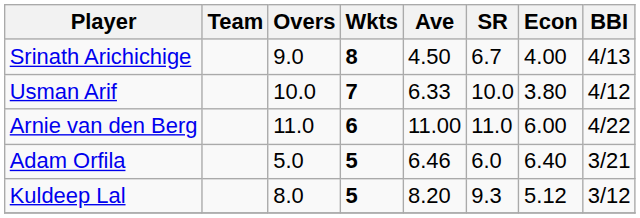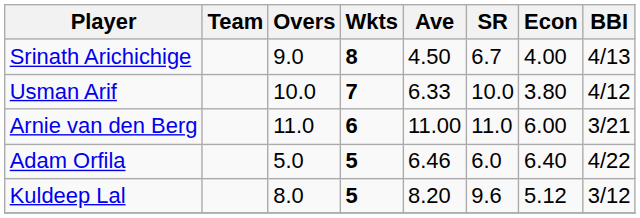Arnie van den Berg | BBI: 4/22 -> 3/21
Adam Orfila | BBI: 3/21 -> 4/22
Kuldeep Lal | SR: 9.3 -> 9.6
